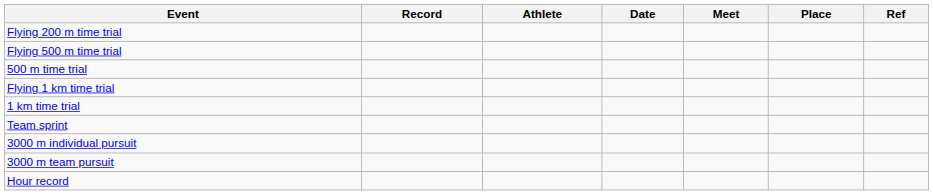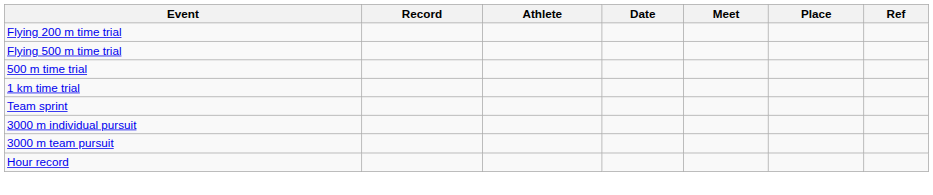- row: Flying 1 km time trial
